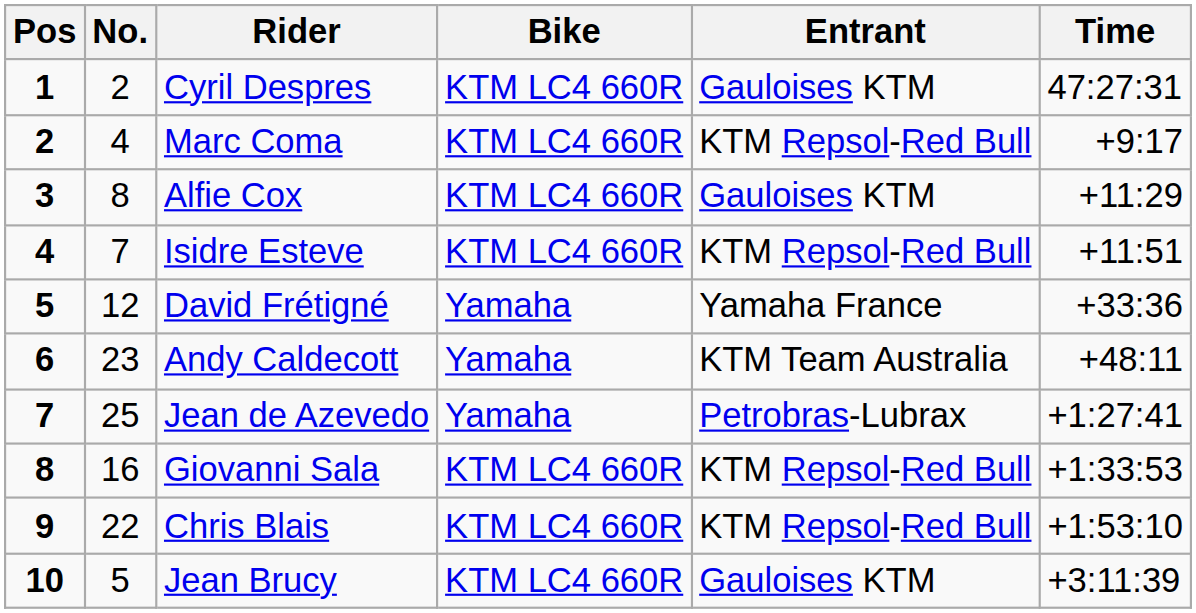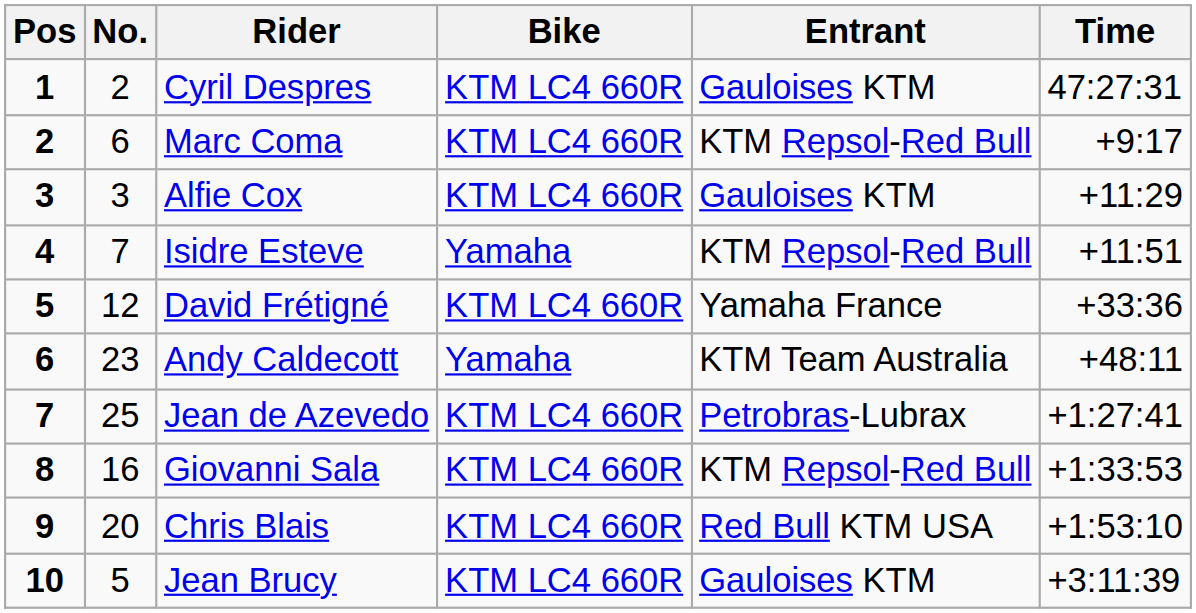Marc Coma | No.: 4 -> 6
Alfie Cox | No.: 8 -> 3
Isidre Esteve | Bike: KTM LC4 660R -> Yamaha
David Frétigné | Bike: Yamaha -> KTM LC4 660R
Jean de Azevedo | Bike: Yamaha -> KTM LC4 660R
Chris Blais | No.: 22 -> 20
Chris Blais | Entrant: KTM Repsol-Red Bull -> Red Bull KTM USA
